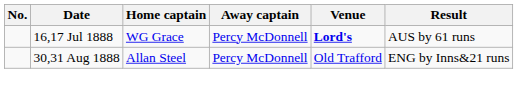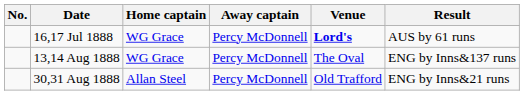+ row: 13,14 Aug 1888 | WG Grace | Percy McDonnell | The Oval | ENG by Inns&137 runs
